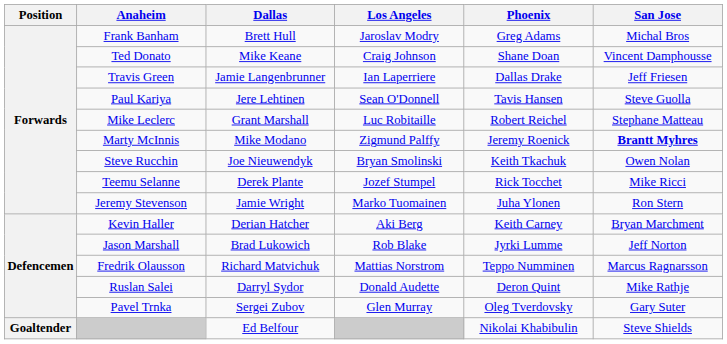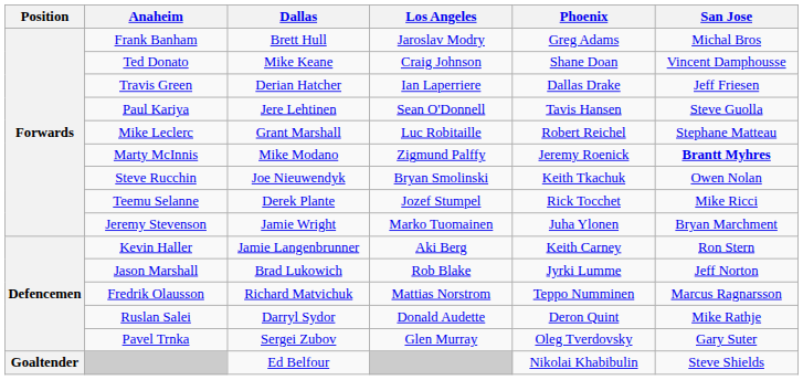Travis Green | Dallas: Jamie Langenbrunner -> Derian Hatcher
Jeremy Stevenson | San Jose: Ron Stern -> Bryan Marchment
Kevin Haller | Dallas: Derian Hatcher -> Jamie Langenbrunner
Kevin Haller | San Jose: Bryan Marchment -> Ron Stern
